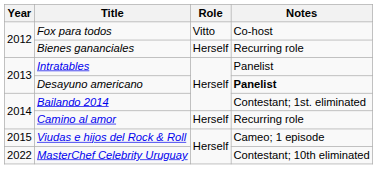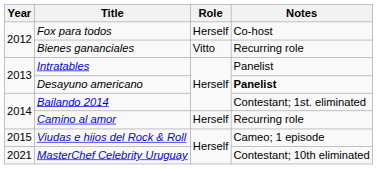Fox para todos | Role: Vitto -> Herself
Bienes gananciales | Role: Herself -> Vitto
MasterChef Celebrity Uruguay | Year: 2022 -> 2021
